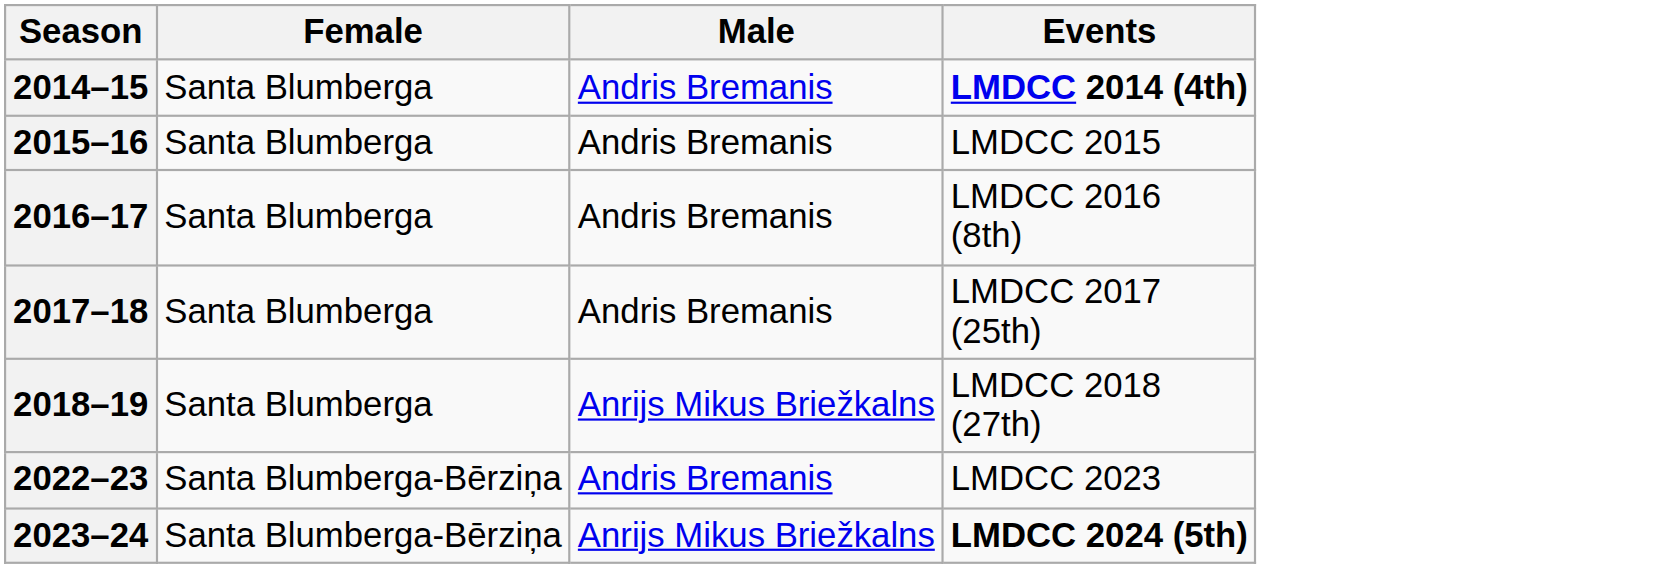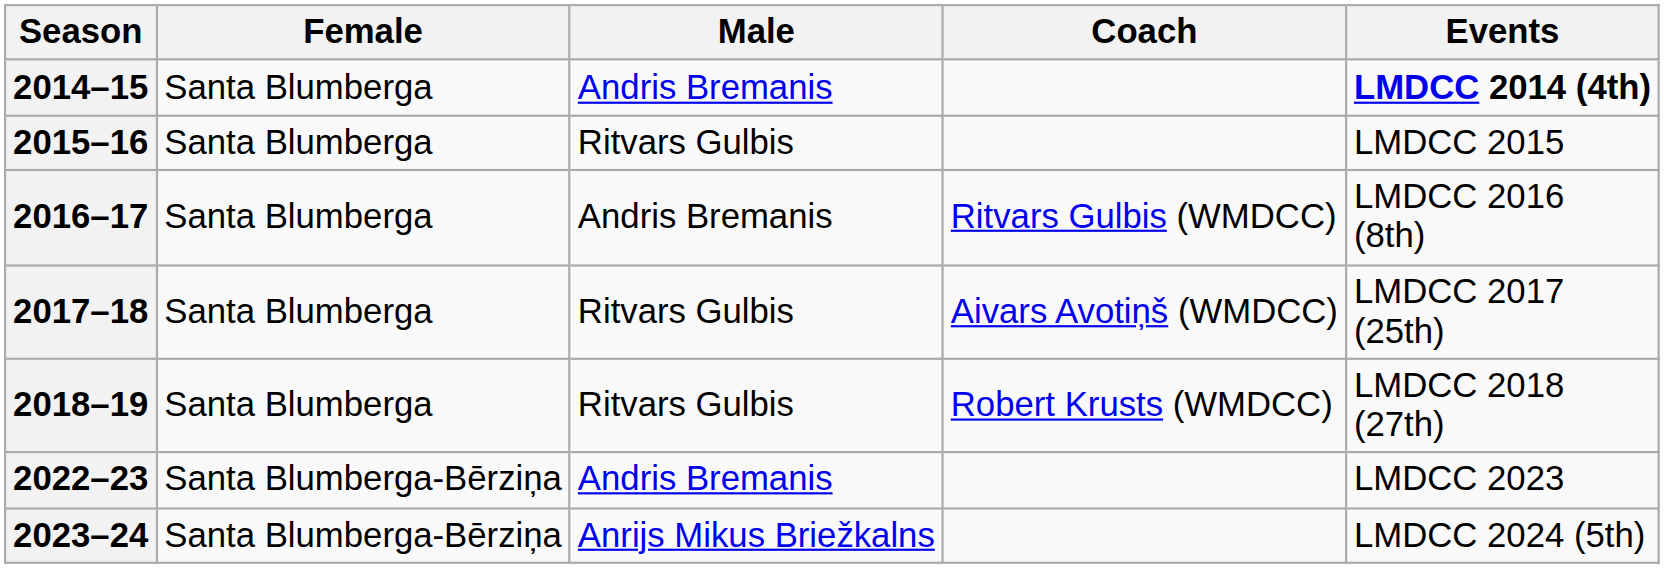+ column: Coach | Ritvars Gulbis (WMDCC) | Aivars Avotiņš (WMDCC) | Robert Krusts (WMDCC)
2015–16 | Male: Andris Bremanis -> Ritvars Gulbis
2017–18 | Male: Andris Bremanis -> Ritvars Gulbis
2018–19 | Male: Anrijs Mikus Briežkalns -> Ritvars Gulbis
2023–24 | Events: bold -> normal
